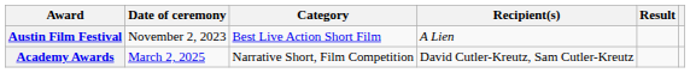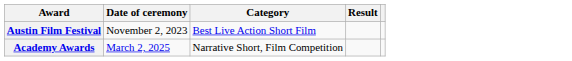- column: Recipient(s) | A Lien | David Cutler-Kreutz, Sam Cutler-Kreutz
